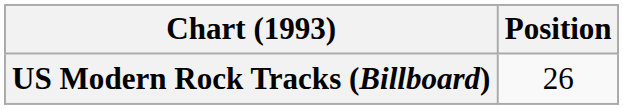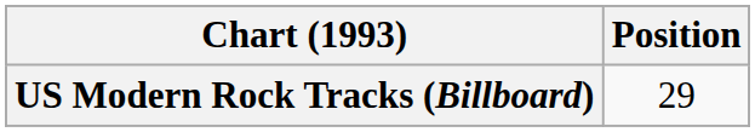US Modern Rock Tracks (Billboard) | Position: 26 -> 29
